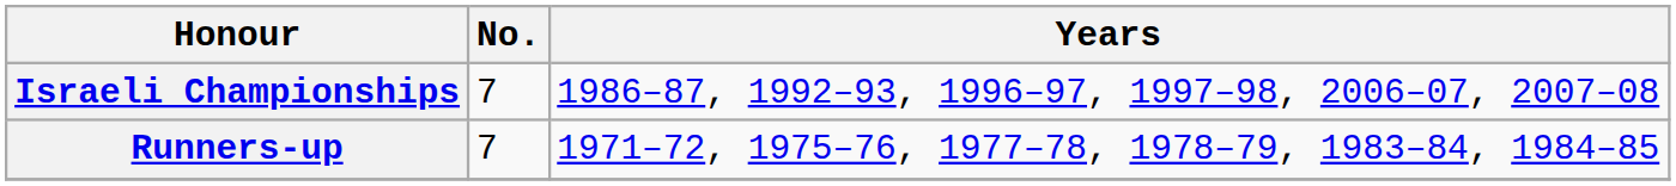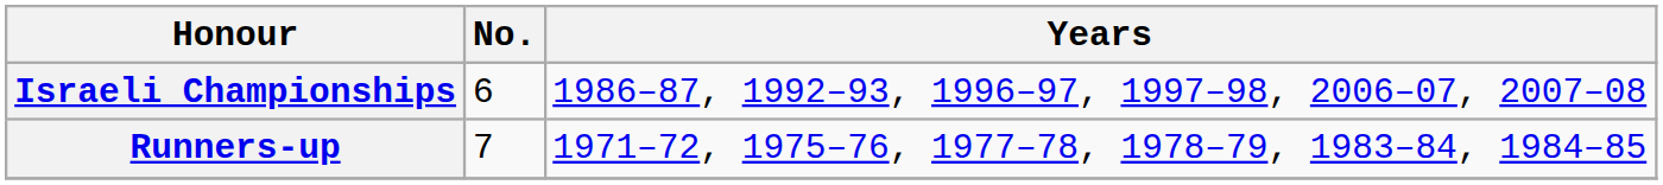Israeli Championships | No.: 7 -> 6
